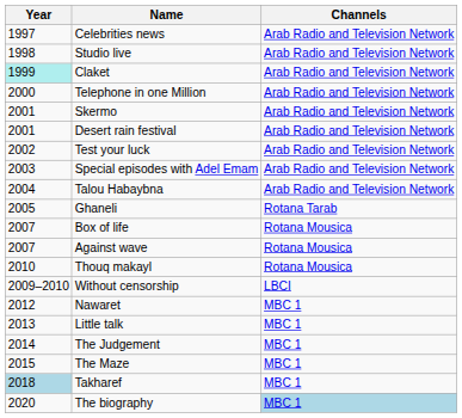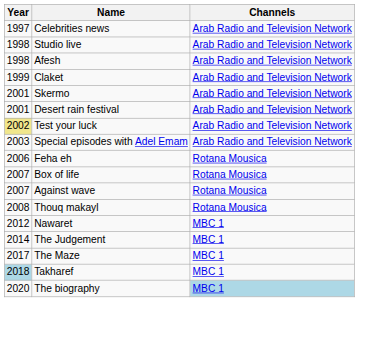+ row: 1998 | Afesh | Arab Radio and Television Network
Claket | Year: paleturquoise background -> no background
- row: 2000 | Telephone in one Million | Arab Radio and Television Network
Test your luck | Year: no background -> khaki background
- row: 2004 | Talou Habaybna | Arab Radio and Television Network
- row: 2005 | Ghaneli | Rotana Tarab
+ row: 2006 | Feha eh | Rotana Mousica
Thouq makayl | Year: 2010 -> 2008
- row: 2009–2010 | Without censorship | LBCI
- row: 2013 | Little talk | MBC 1
The Maze | Year: 2015 -> 2017
